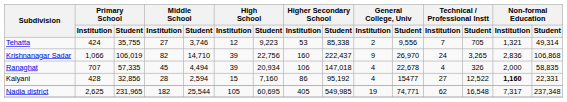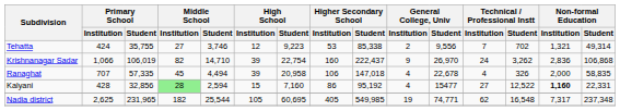Tehatta | Technical / Professional Instt / Student: 705 -> 702
Krishnanagar Sadar | High School / Student: 22,756 -> 22,754
Krishnanagar Sadar | Technical / Professional Instt / Student: 3,265 -> 3,262
Ranaghat | High School / Student: 20,934 -> 20,958
Kalyani | Middle School / Institution: no background -> lightgreen background
